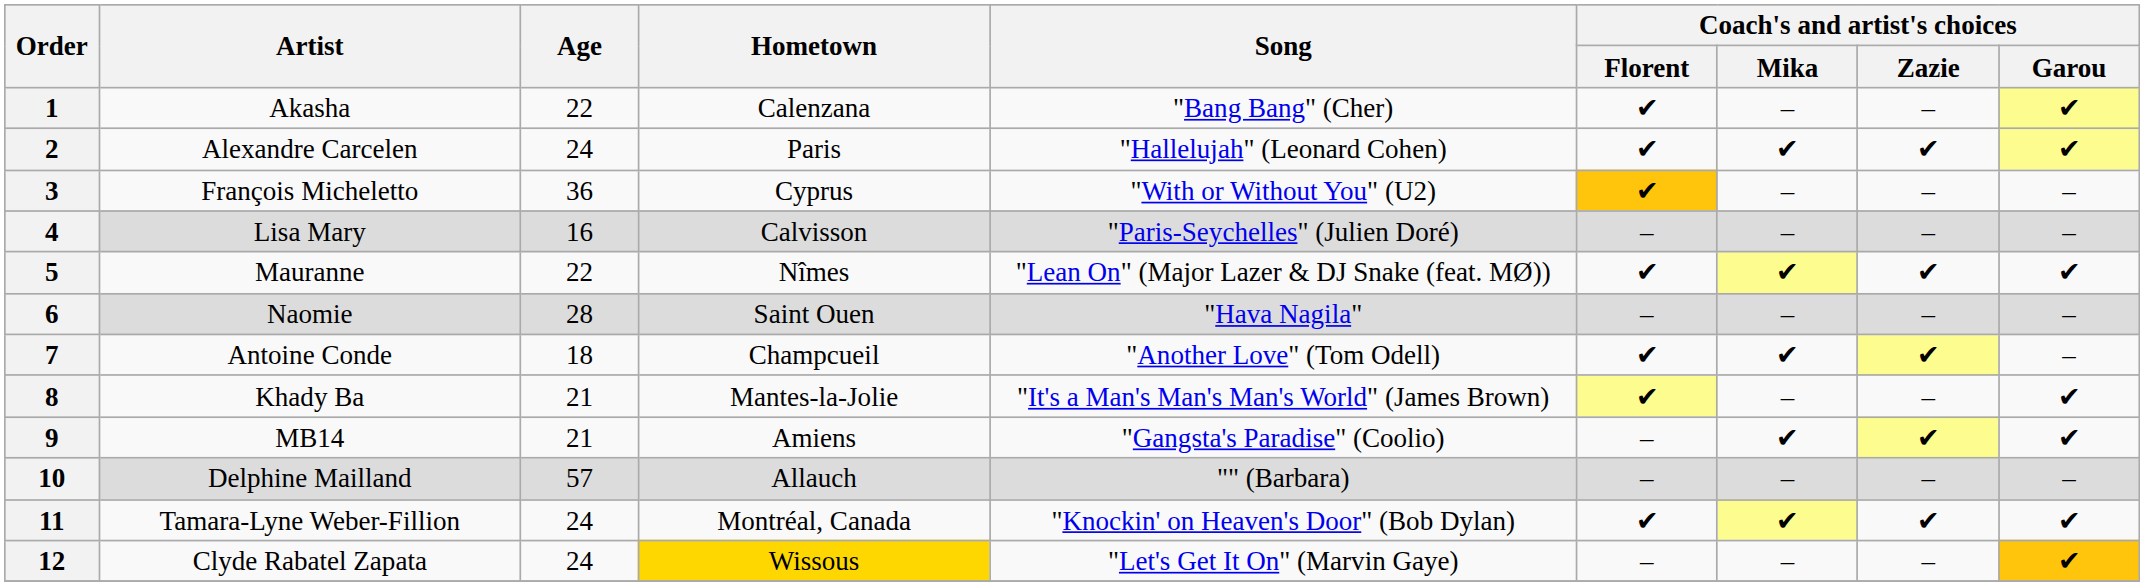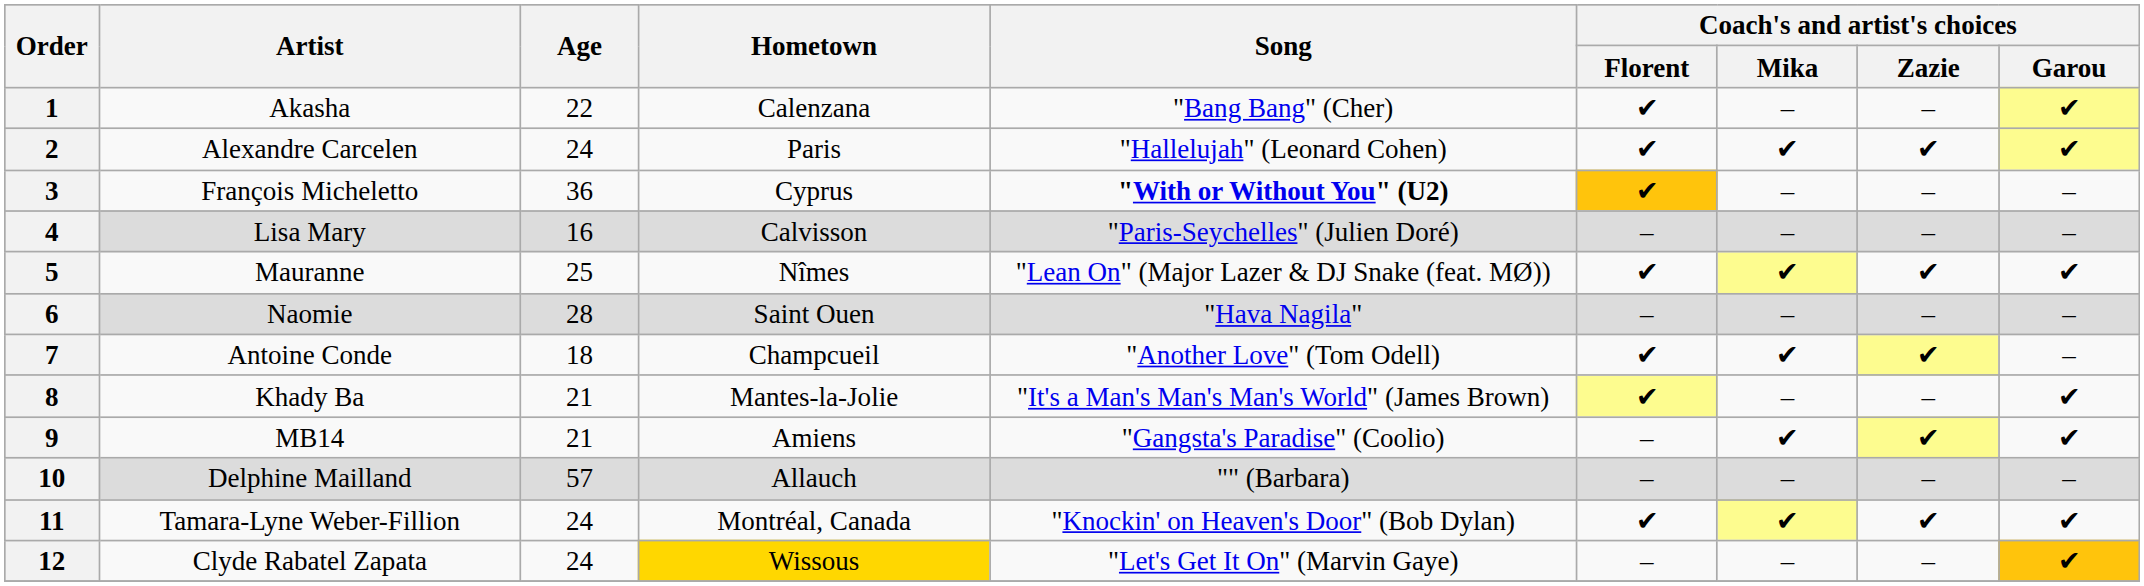3 | Song: normal -> bold
5 | Age: 22 -> 25
